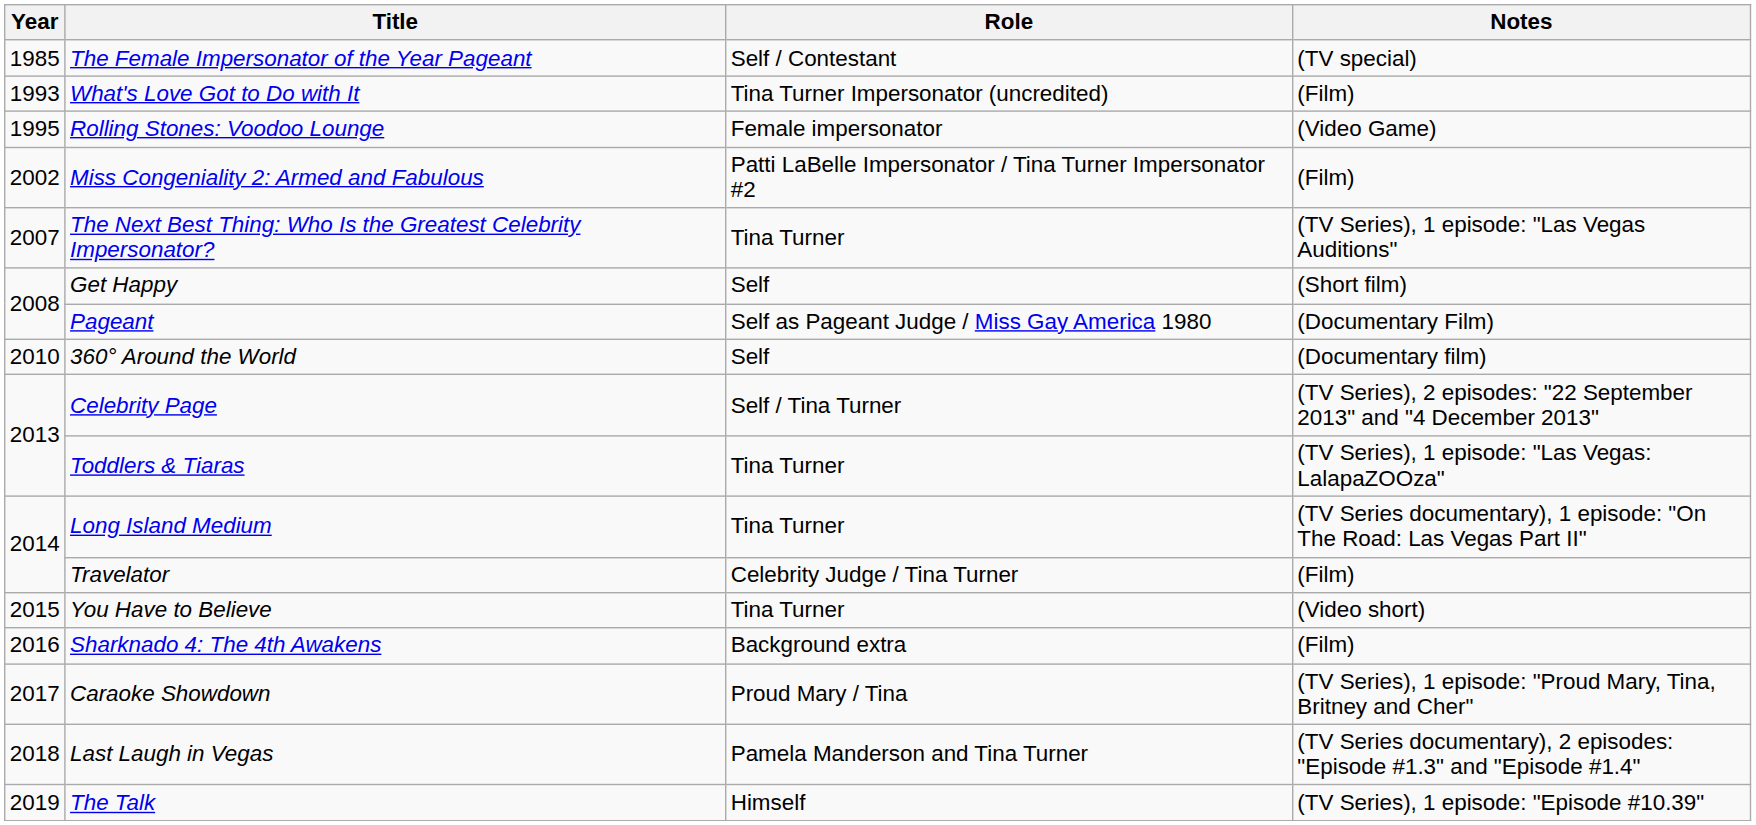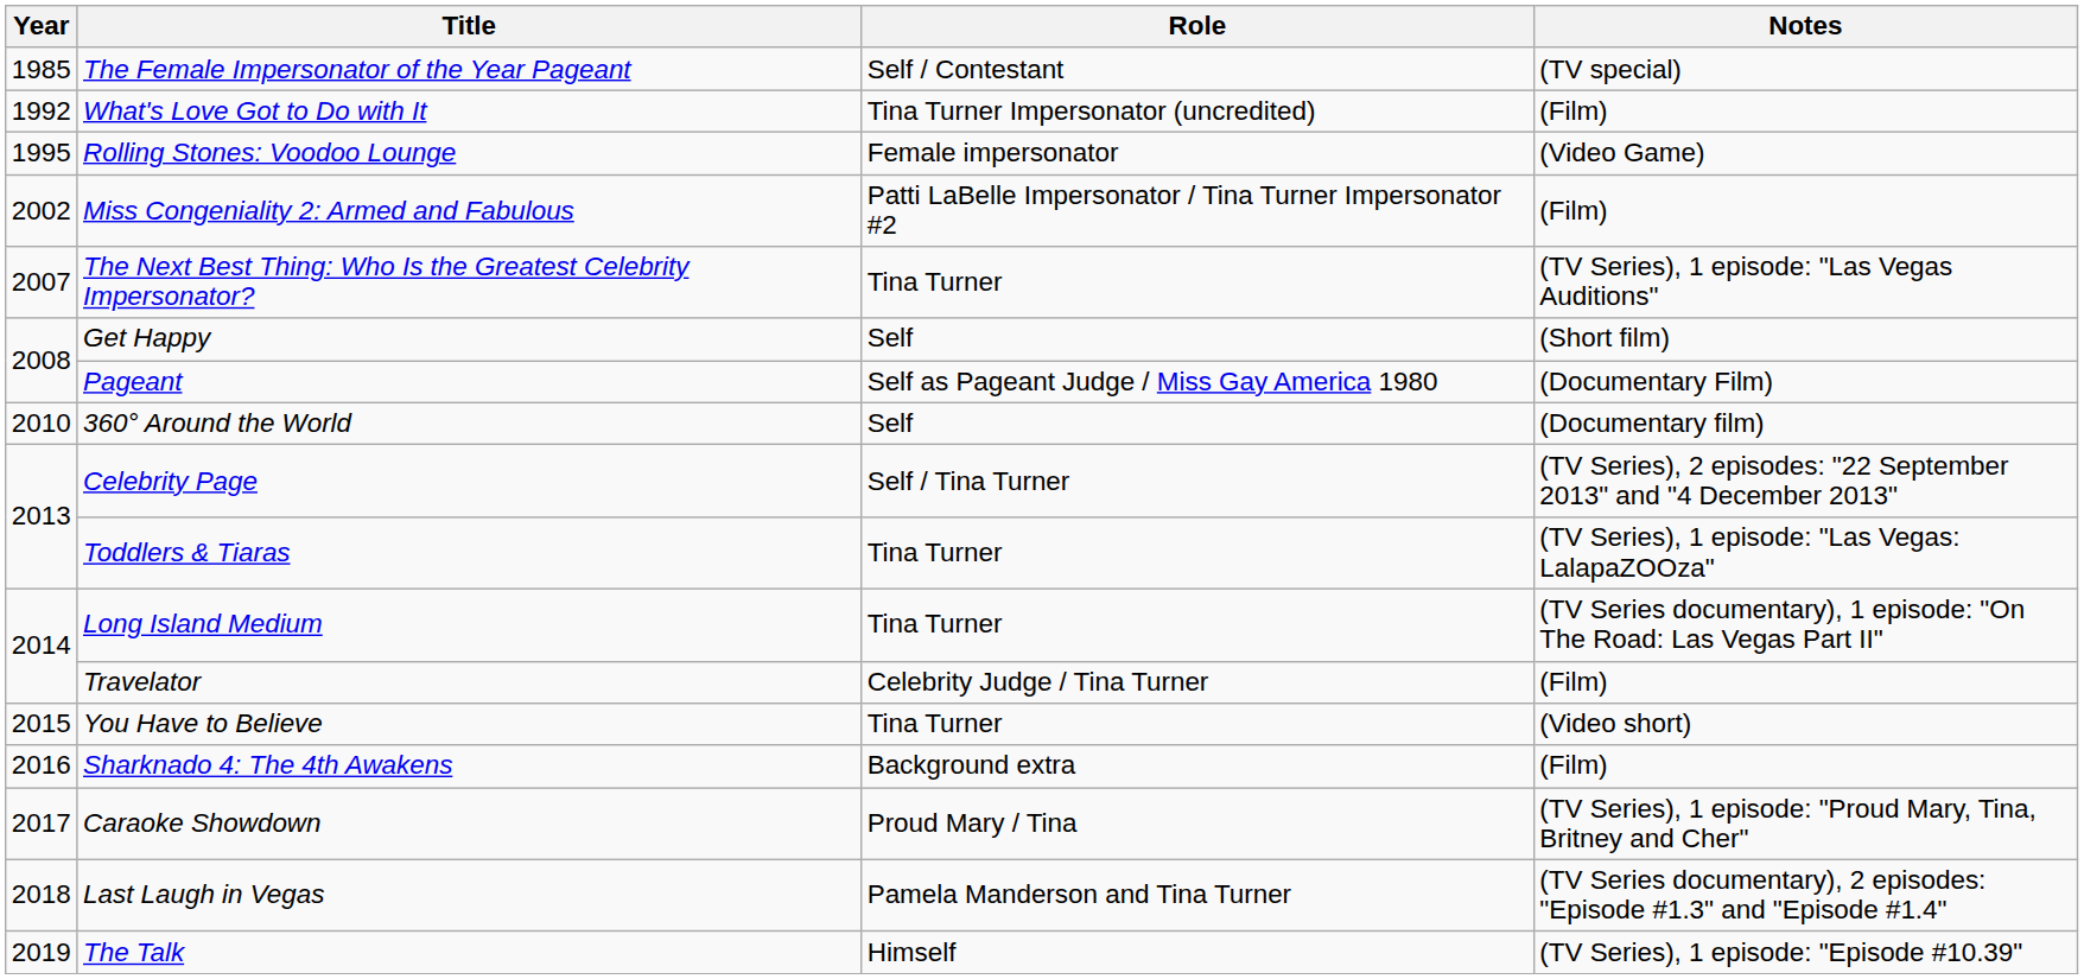What's Love Got to Do with It | Year: 1993 -> 1992
